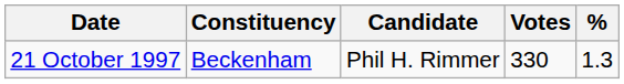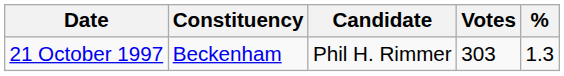21 October 1997 | Votes: 330 -> 303
